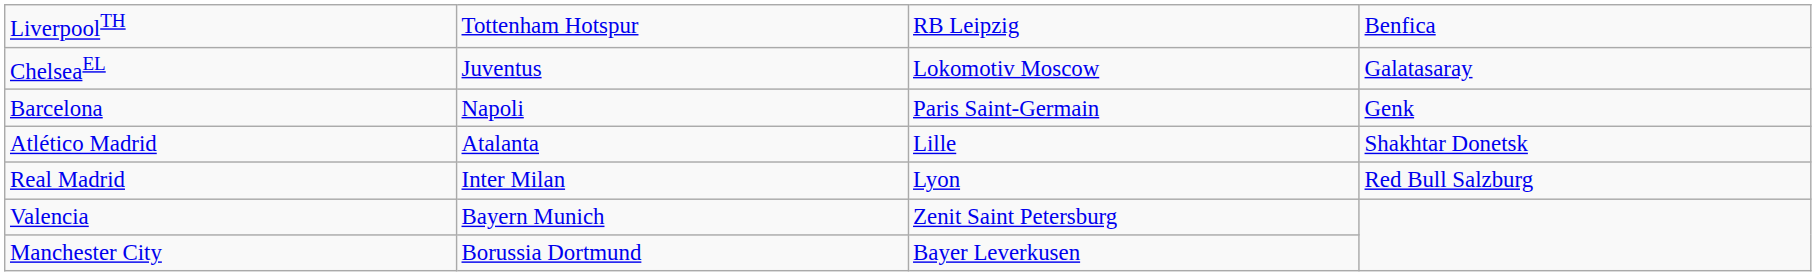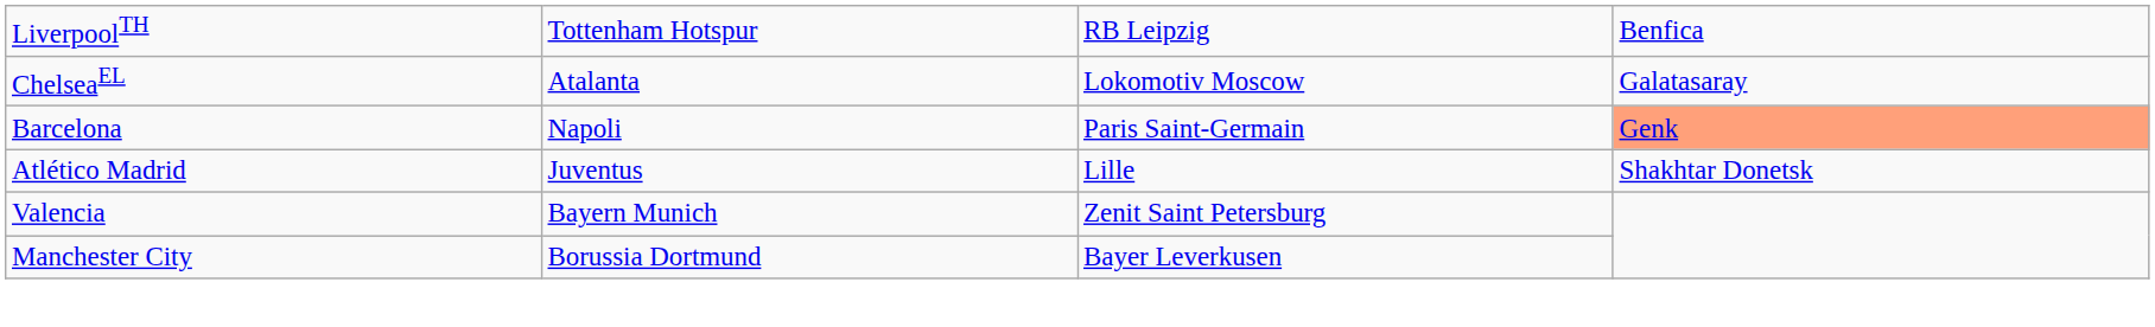ChelseaEL | column 2: Juventus -> Atalanta
Barcelona | column 4: no background -> lightsalmon background
Atlético Madrid | column 2: Atalanta -> Juventus
- row: Real Madrid | Inter Milan | Lyon | Red Bull Salzburg
